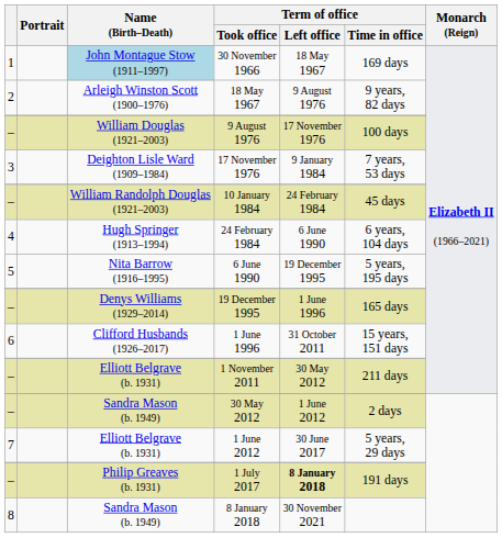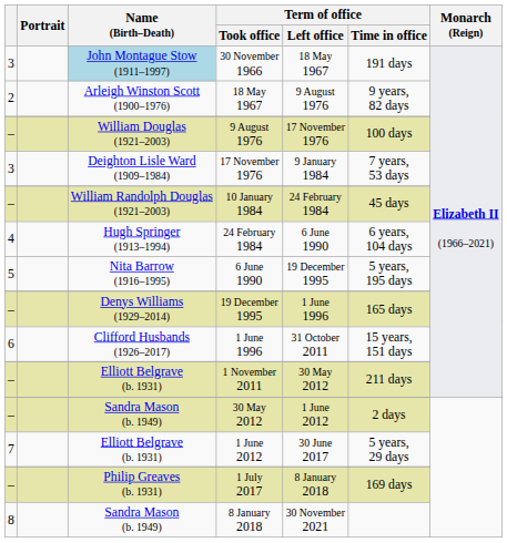30 November 1966 | column 1: 1 -> 3
30 November 1966 | Term of office / Time in office: 169 days -> 191 days
1 July 2017 | Term of office / Left office: bold -> normal
1 July 2017 | Term of office / Time in office: 191 days -> 169 days
